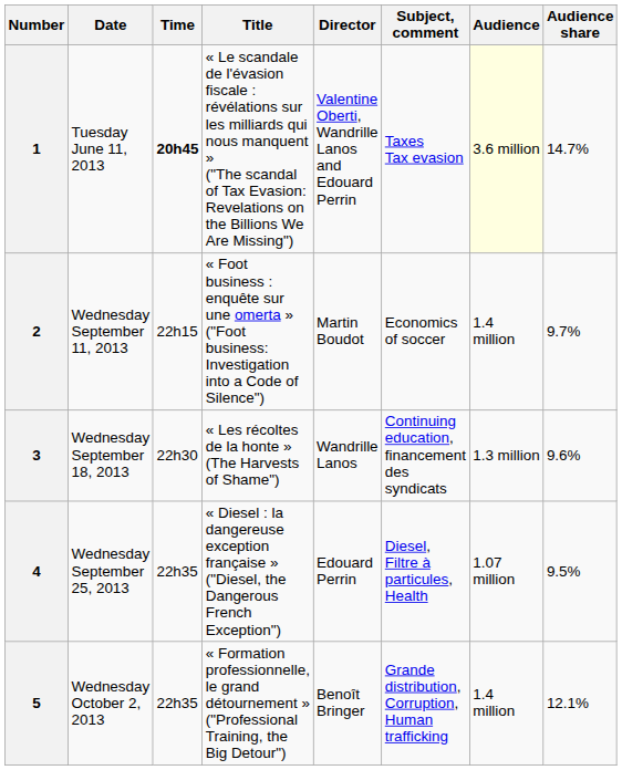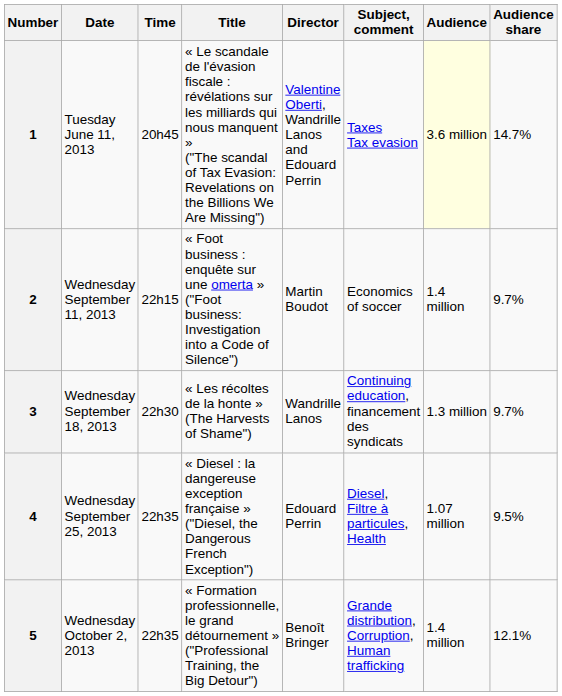1 | Time: bold -> normal
3 | Audience share: 9.6% -> 9.7%
